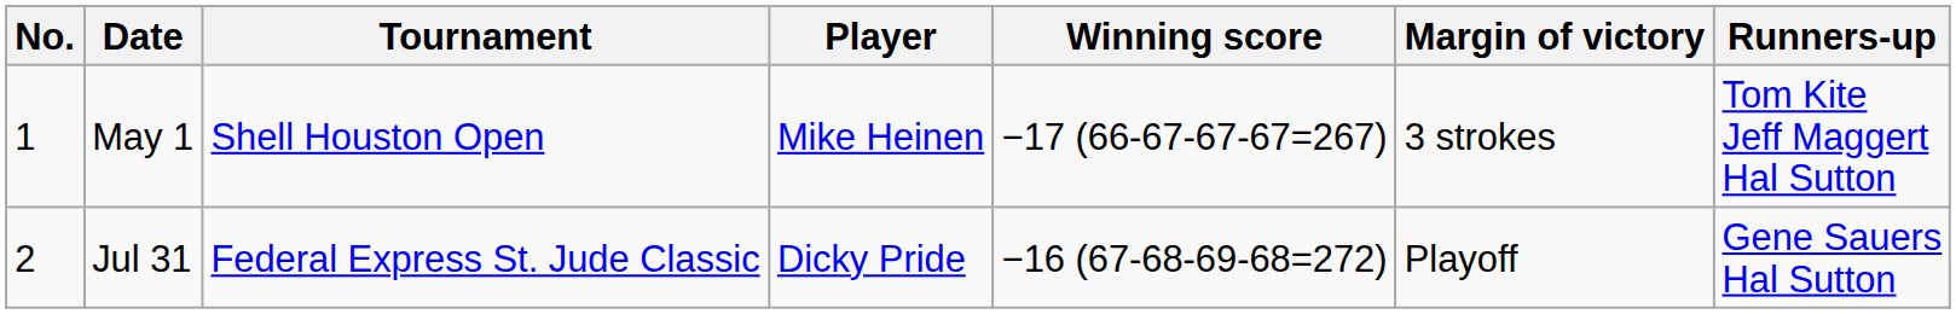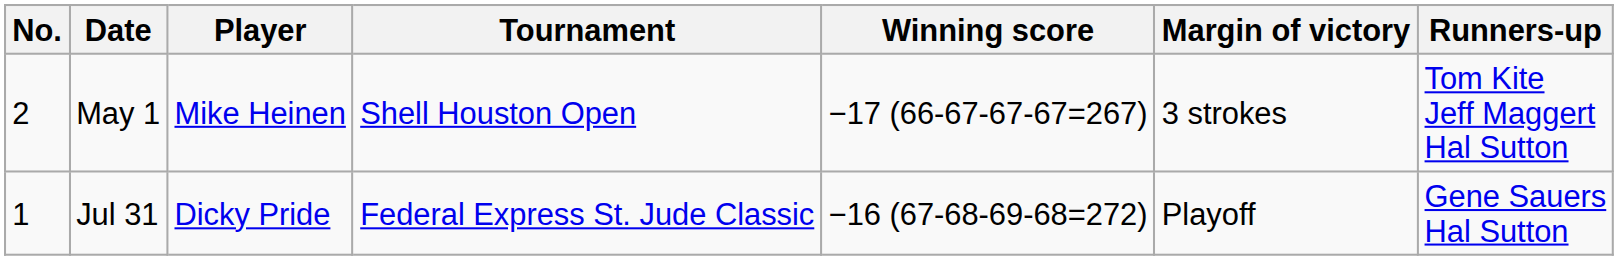columns swapped: Player <-> Tournament
May 1 | No.: 1 -> 2
Jul 31 | No.: 2 -> 1
